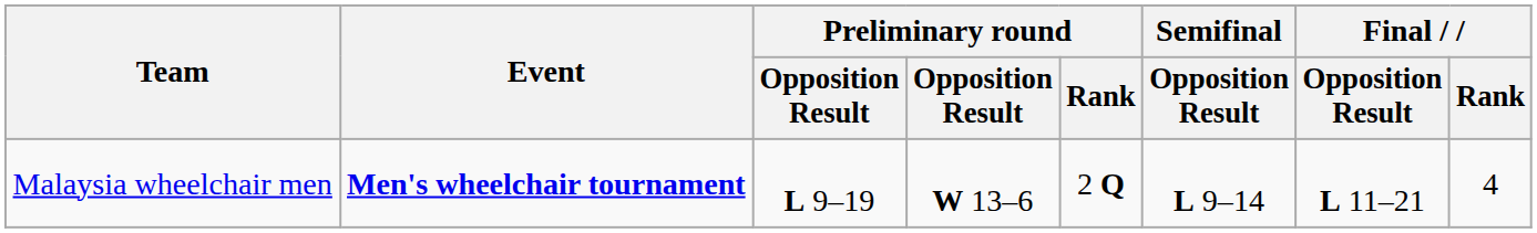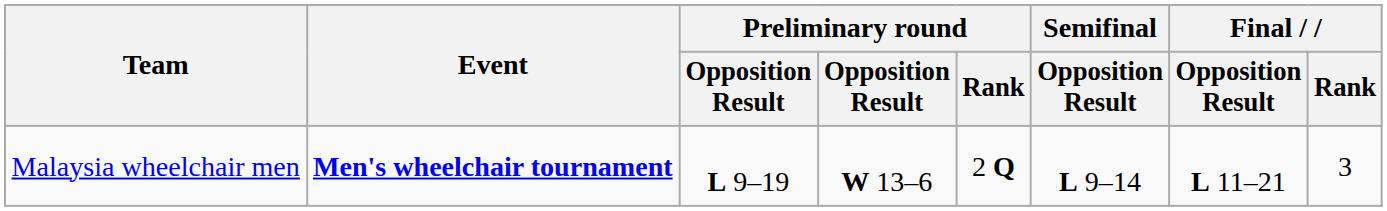Malaysia wheelchair men | Final / Rank: 4 -> 3
